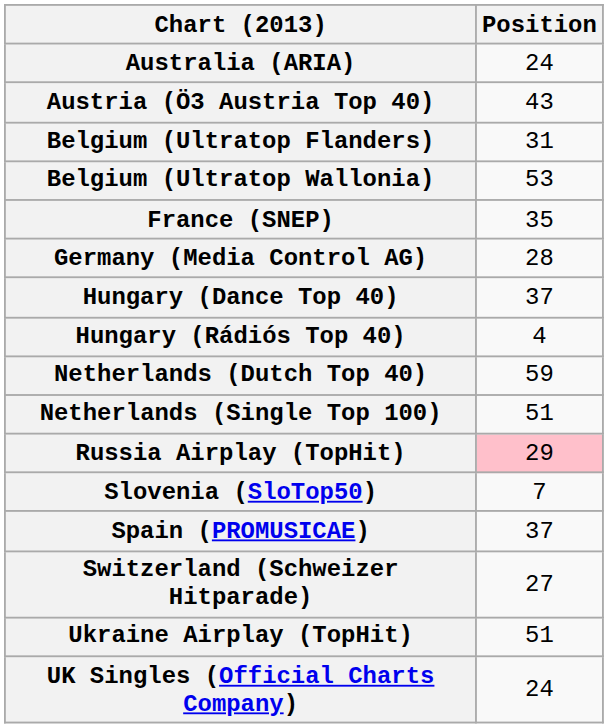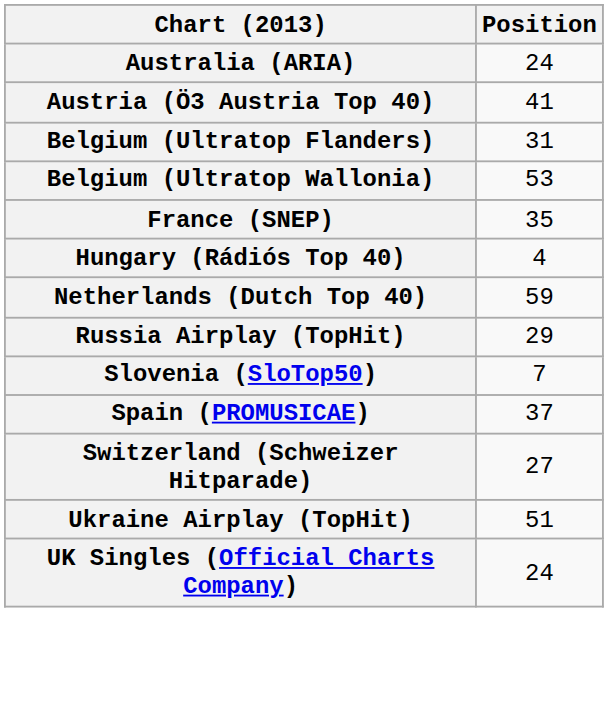Austria (Ö3 Austria Top 40) | Position: 43 -> 41
- row: Germany (Media Control AG) | 28
- row: Hungary (Dance Top 40) | 37
- row: Netherlands (Single Top 100) | 51
Russia Airplay (TopHit) | Position: pink background -> no background
